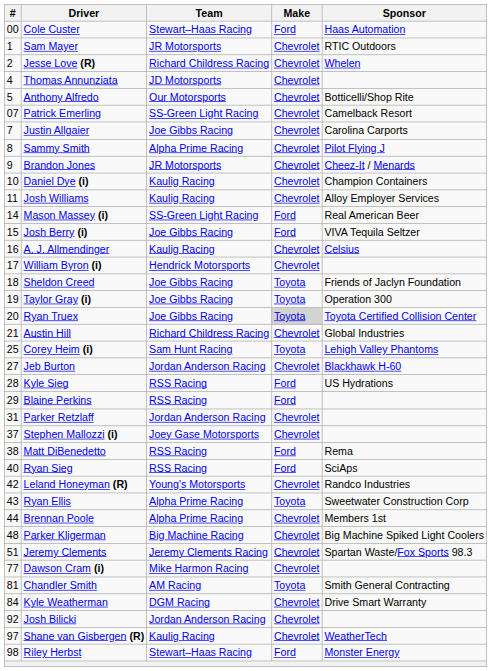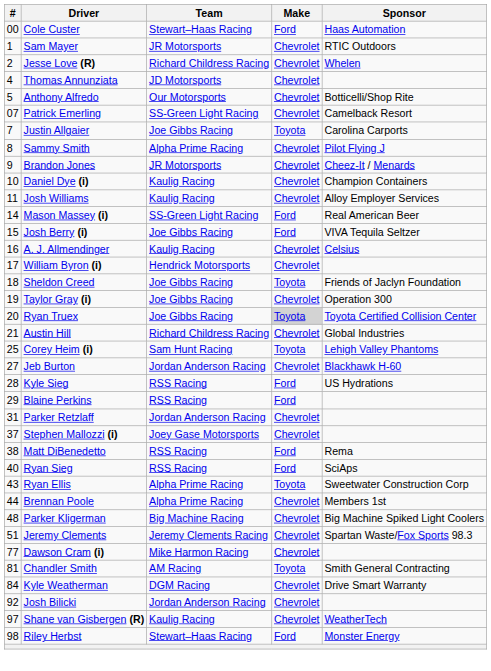Justin Allgaier | Make: Chevrolet -> Toyota
Taylor Gray (i) | Make: Toyota -> Chevrolet
- row: 42 | Leland Honeyman (R) | Young's Motorsports | Chevrolet | Randco Industries
